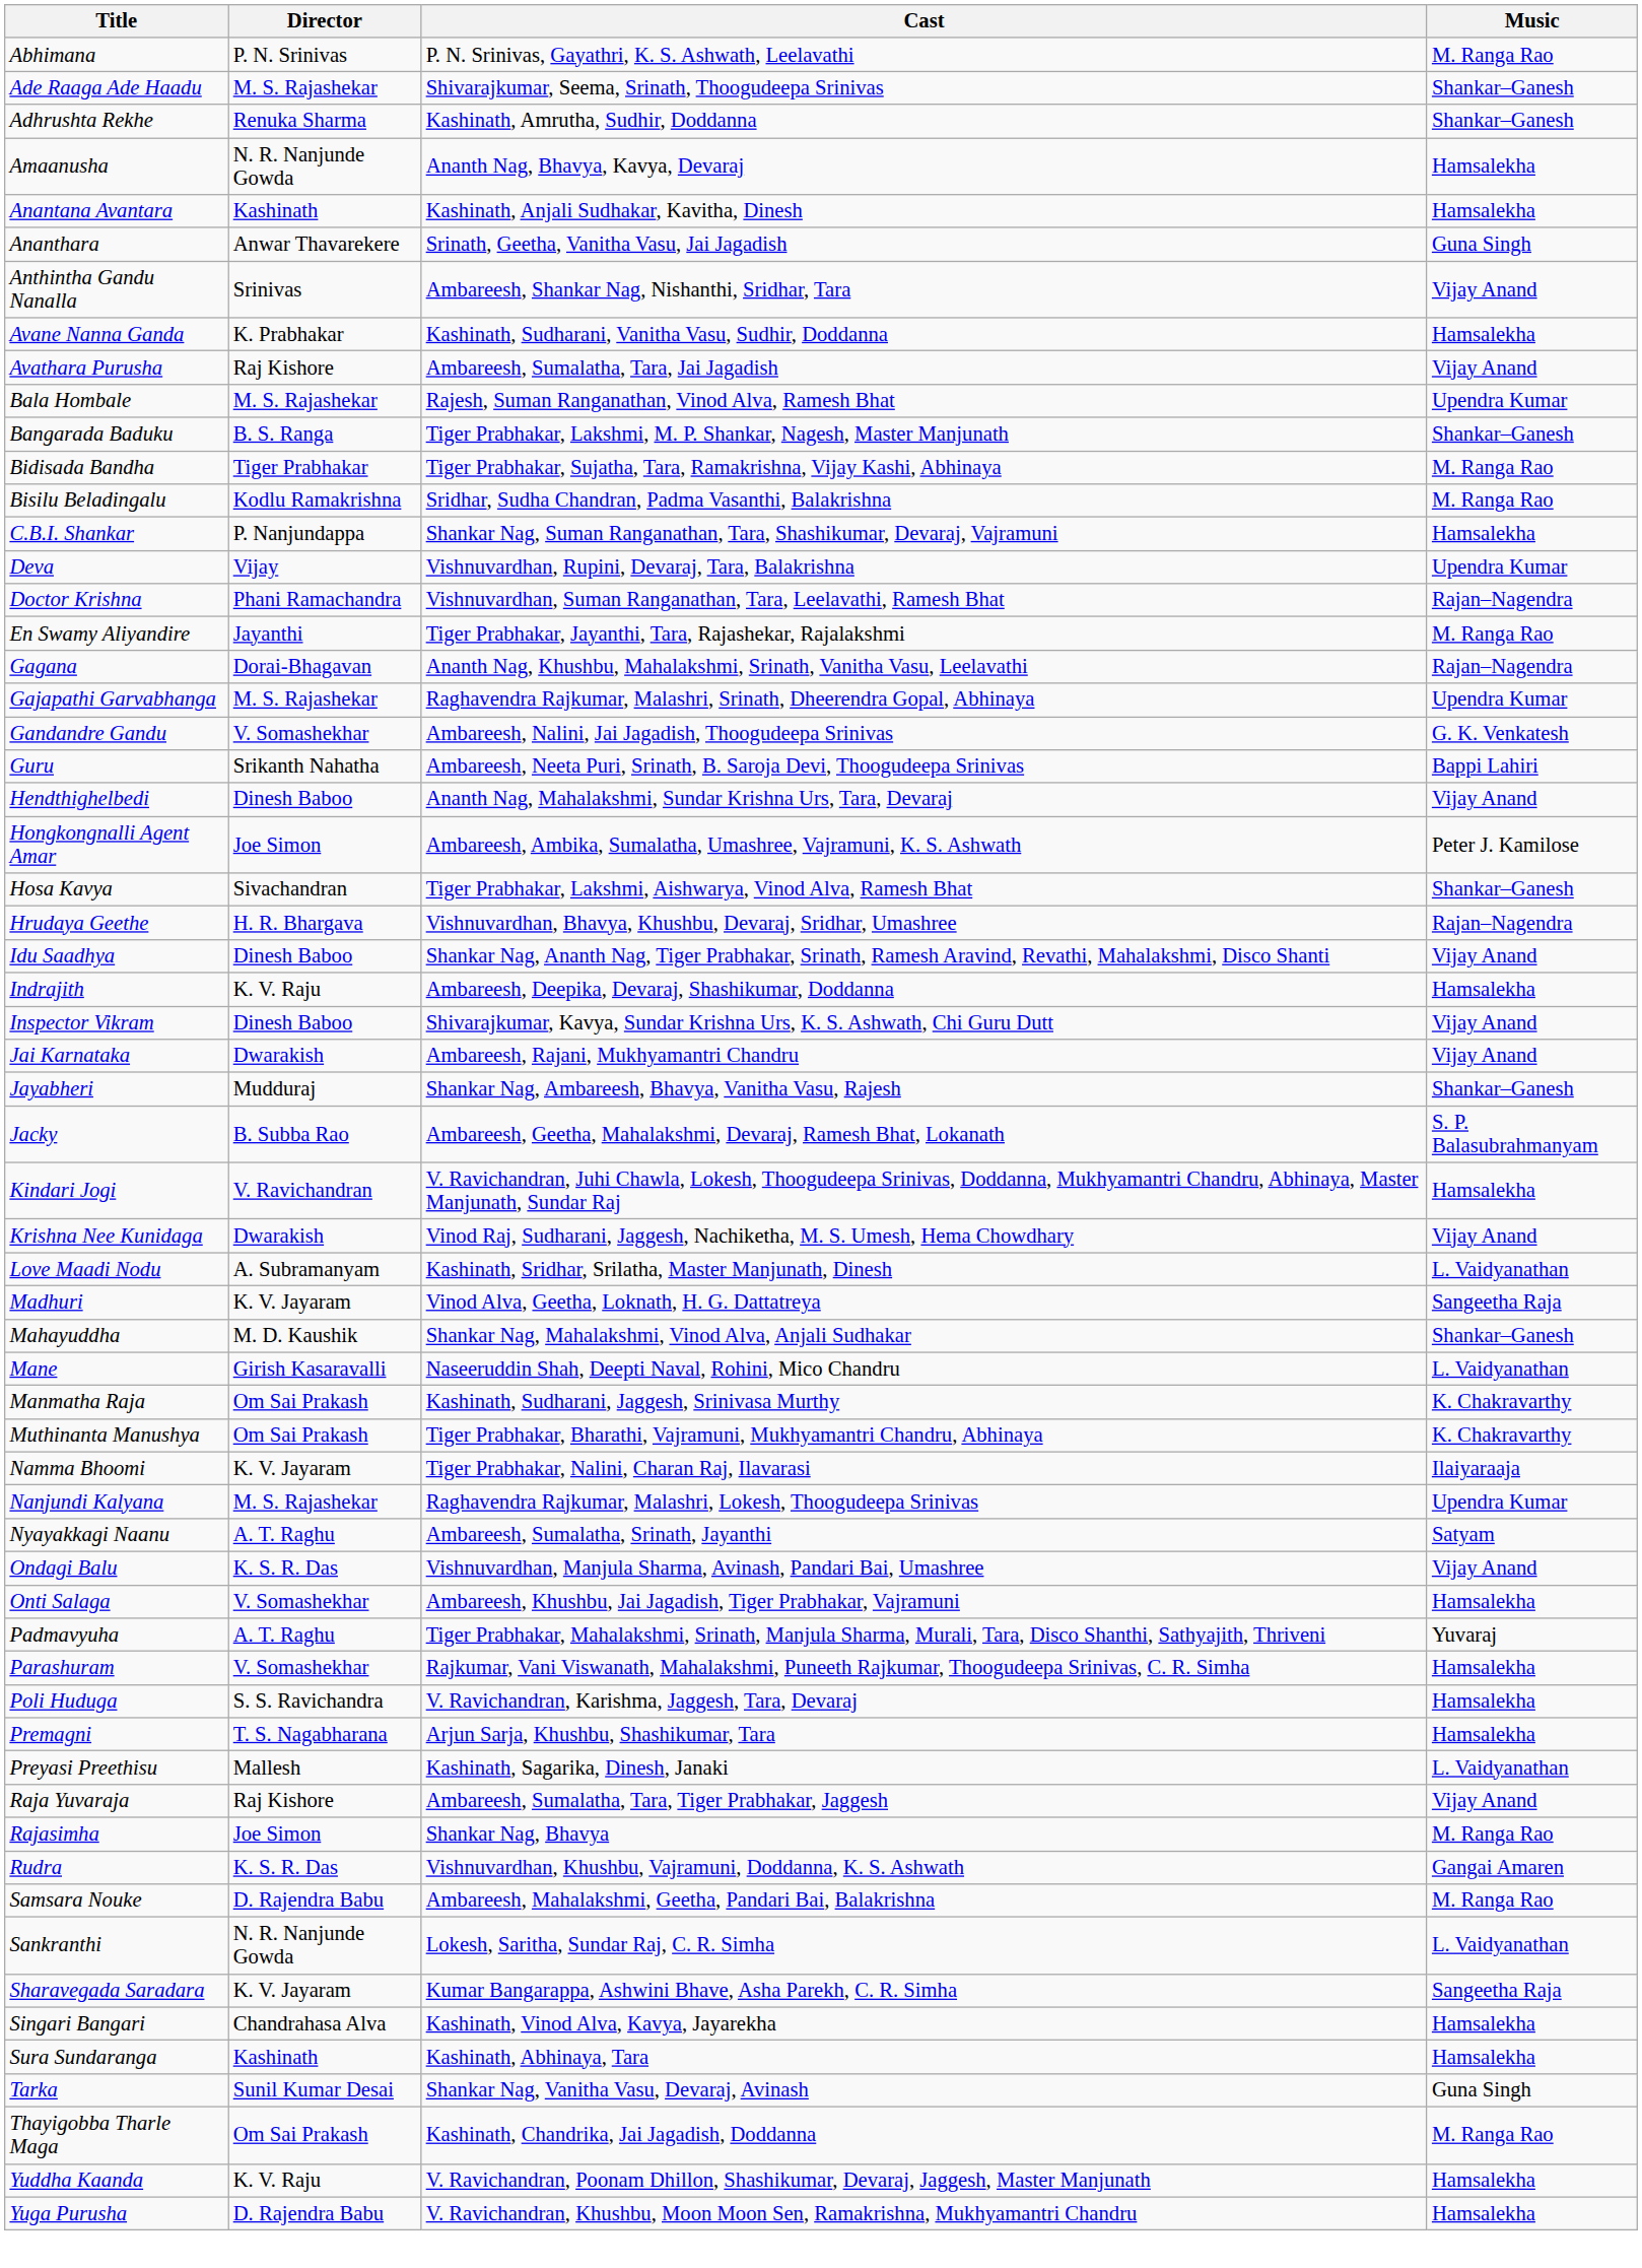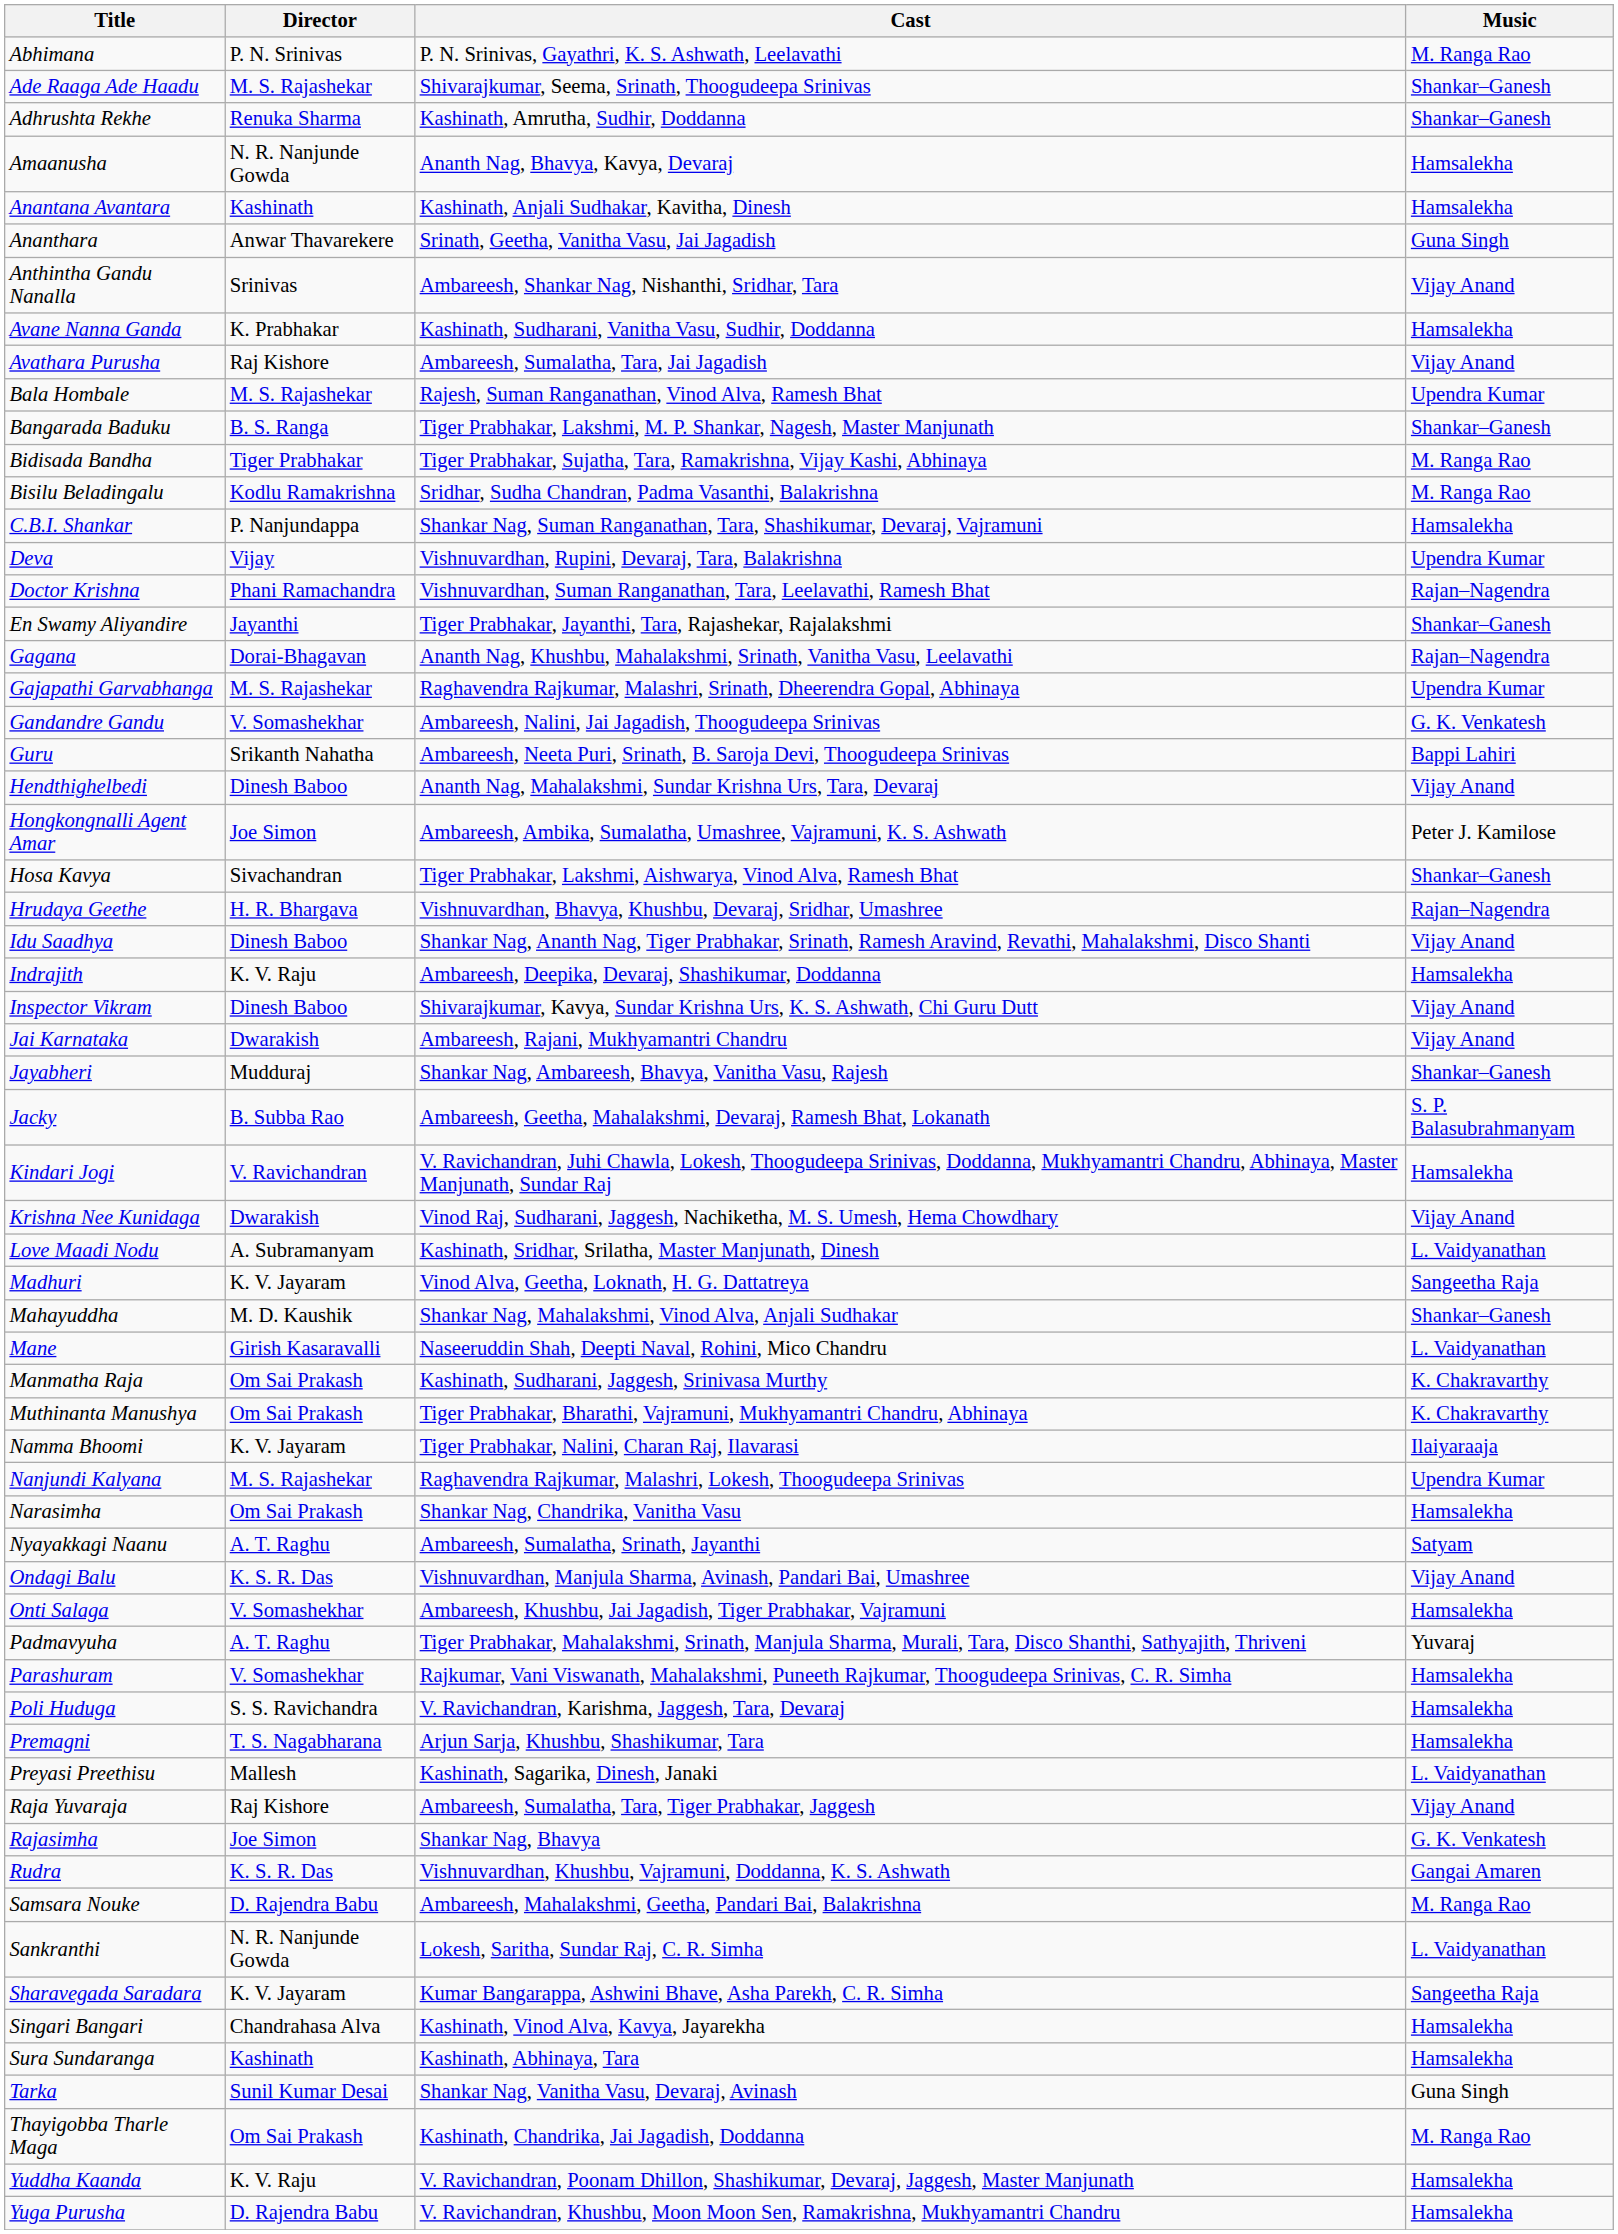En Swamy Aliyandire | Music: M. Ranga Rao -> Shankar–Ganesh
+ row: Narasimha | Om Sai Prakash | Shankar Nag, Chandrika, Vanitha Vasu | Hamsalekha
Rajasimha | Music: M. Ranga Rao -> G. K. Venkatesh
